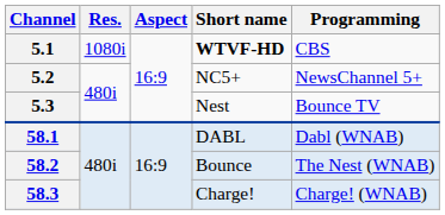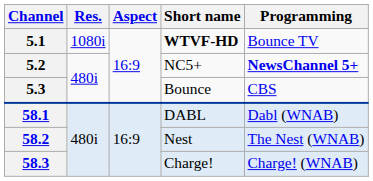5.1 | Programming: CBS -> Bounce TV
5.2 | Programming: normal -> bold
5.3 | Short name: Nest -> Bounce
5.3 | Programming: Bounce TV -> CBS
58.2 | Short name: Bounce -> Nest
